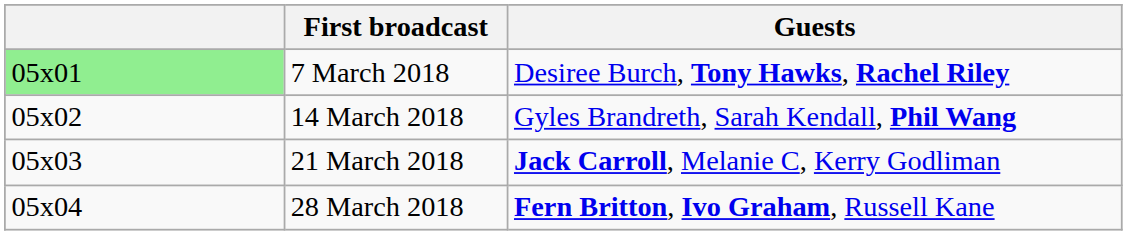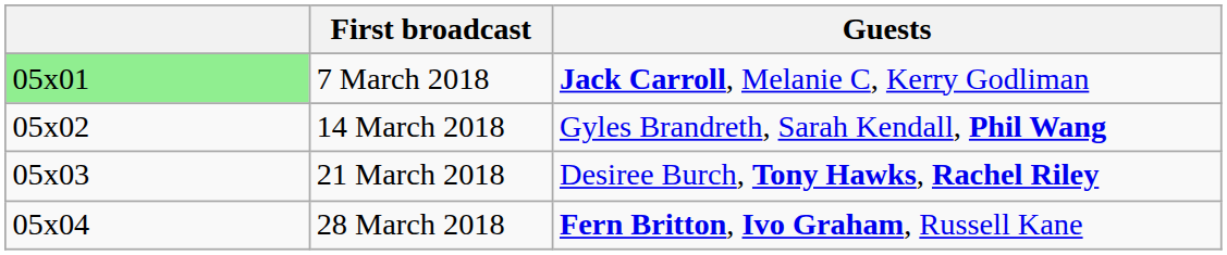7 March 2018 | Guests: Desiree Burch, Tony Hawks, Rachel Riley -> Jack Carroll, Melanie C, Kerry Godliman
21 March 2018 | Guests: Jack Carroll, Melanie C, Kerry Godliman -> Desiree Burch, Tony Hawks, Rachel Riley
